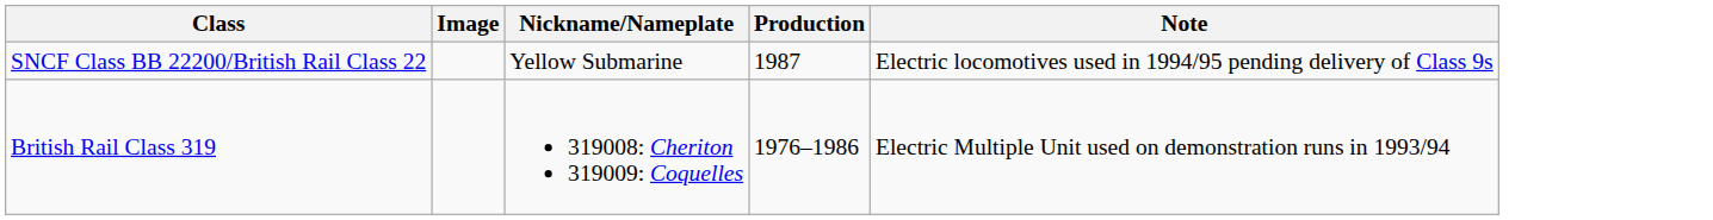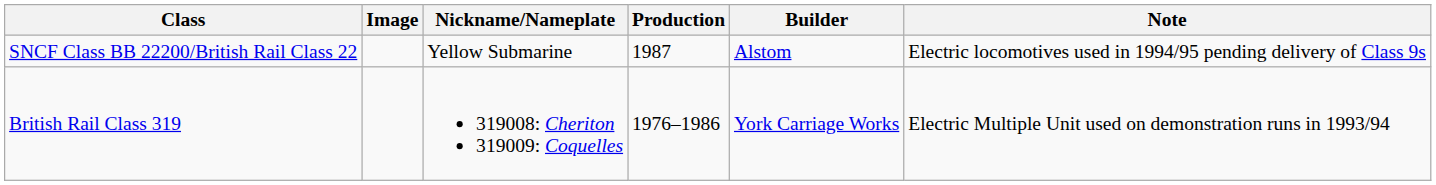+ column: Builder | Alstom | York Carriage Works
